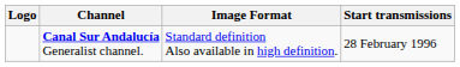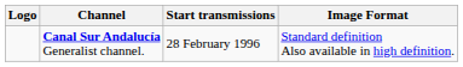columns swapped: Start transmissions <-> Image Format
